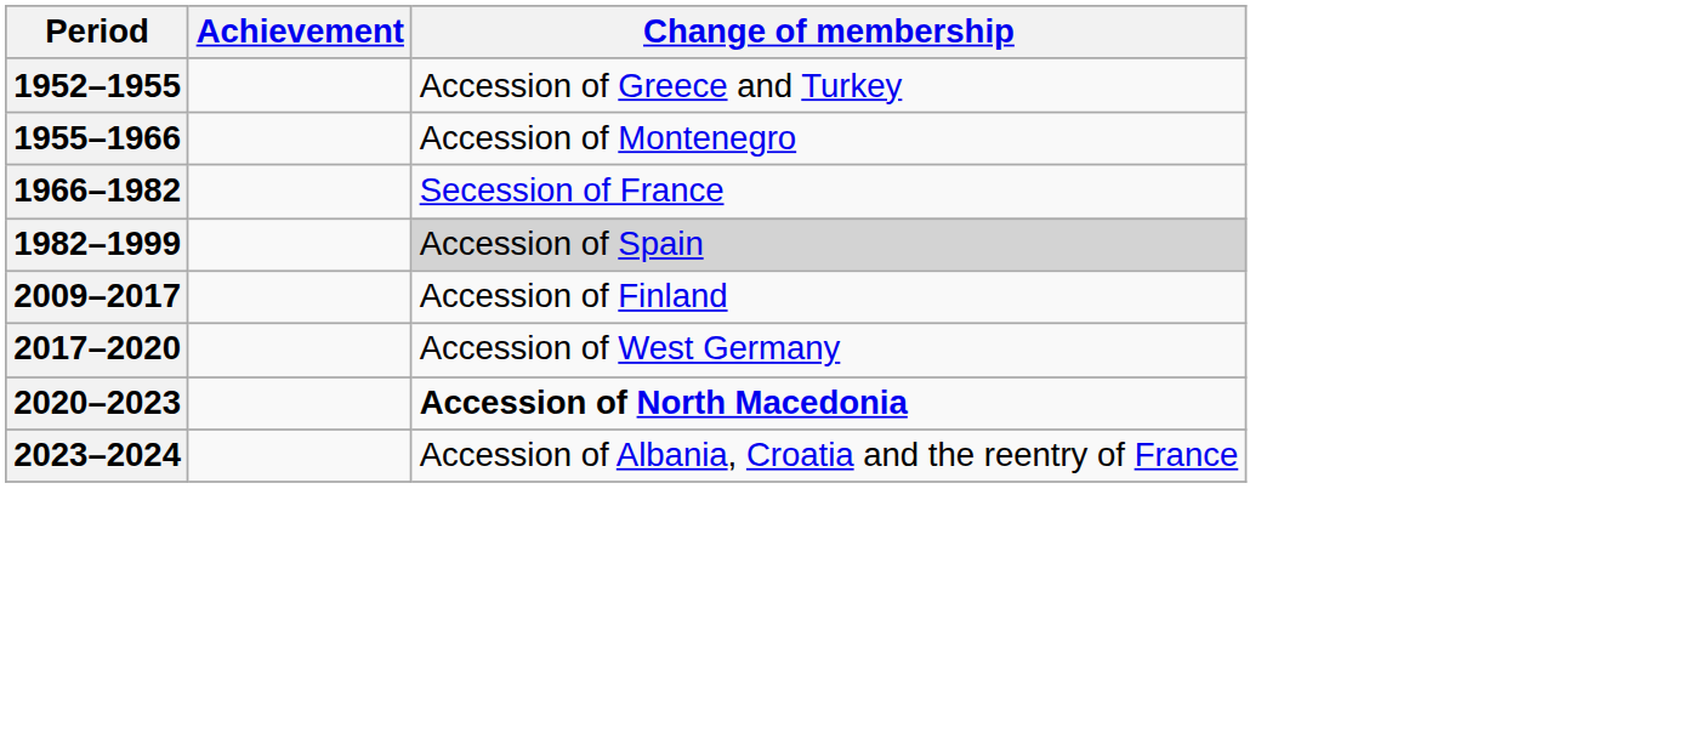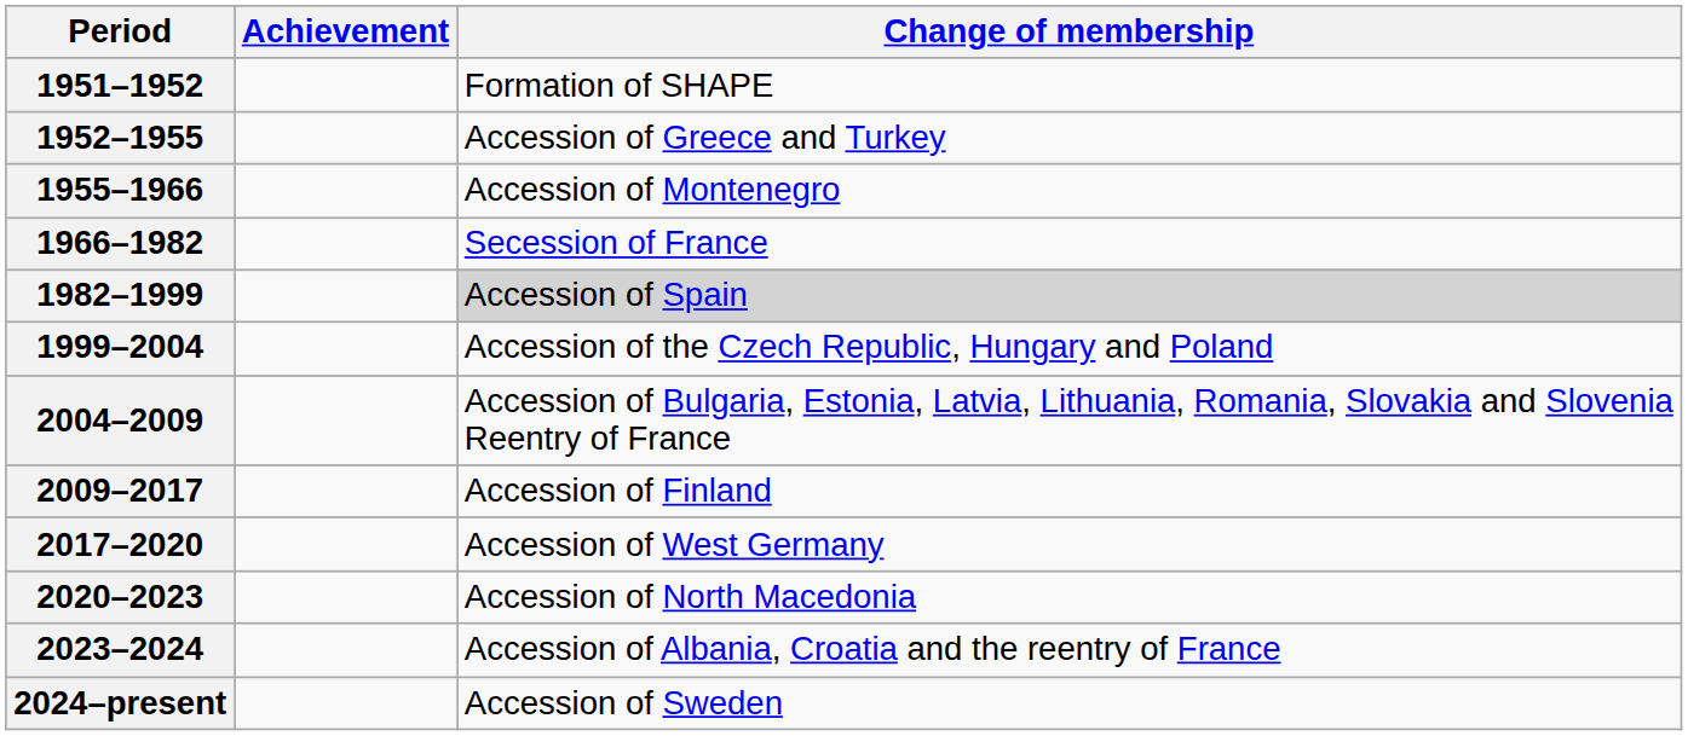+ row: 1951–1952 | Formation of SHAPE
+ row: 1999–2004 | Accession of the Czech Republic, Hungary and Poland
+ row: 2004–2009 | Accession of Bulgaria, Estonia, Latvia, Lithuania, Romania, Slovakia and Slovenia Reentry of France
2020–2023 | Change of membership: bold -> normal
+ row: 2024–present | Accession of Sweden
